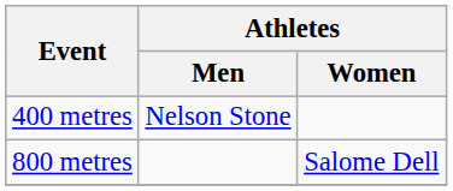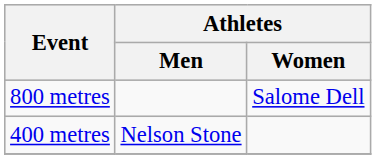rows swapped: 400 metres <-> 800 metres
